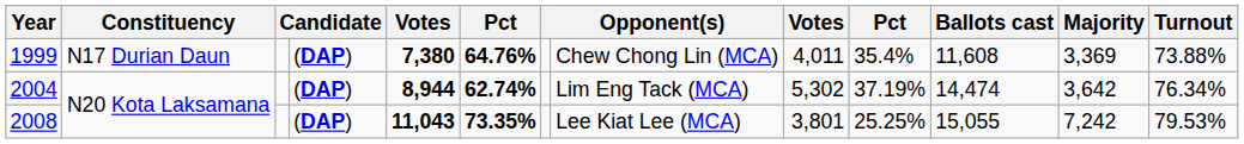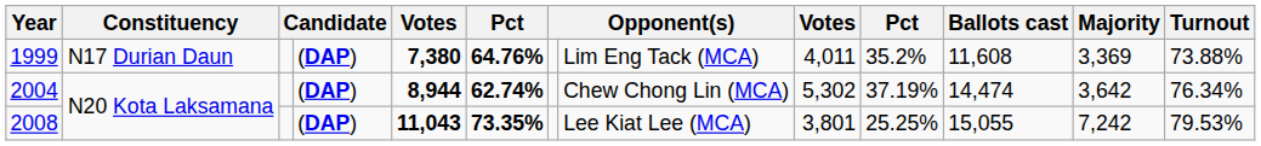1999 | column 8: Chew Chong Lin (MCA) -> Lim Eng Tack (MCA)
1999 | column 10: 35.4% -> 35.2%
2004 | column 8: Lim Eng Tack (MCA) -> Chew Chong Lin (MCA)
